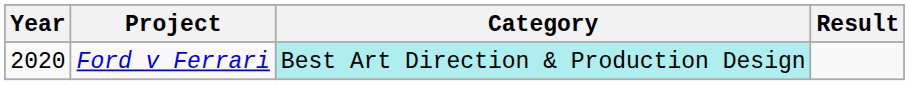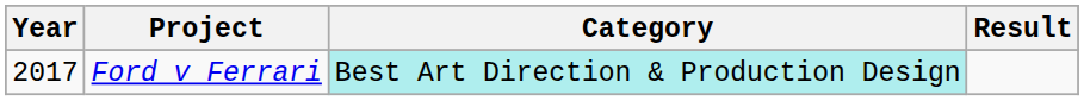Ford v Ferrari | Year: 2020 -> 2017
